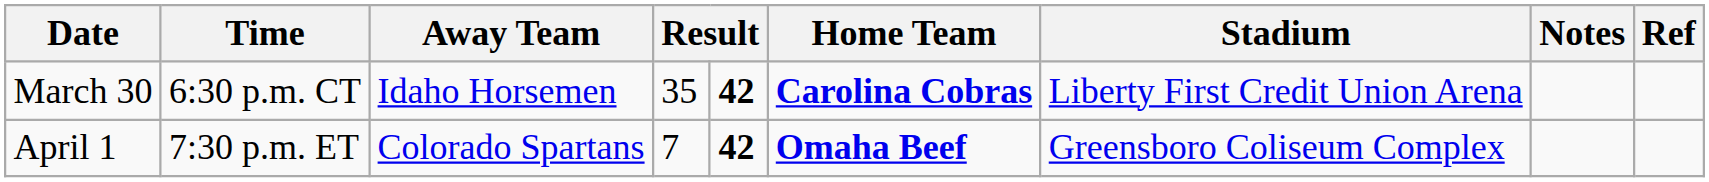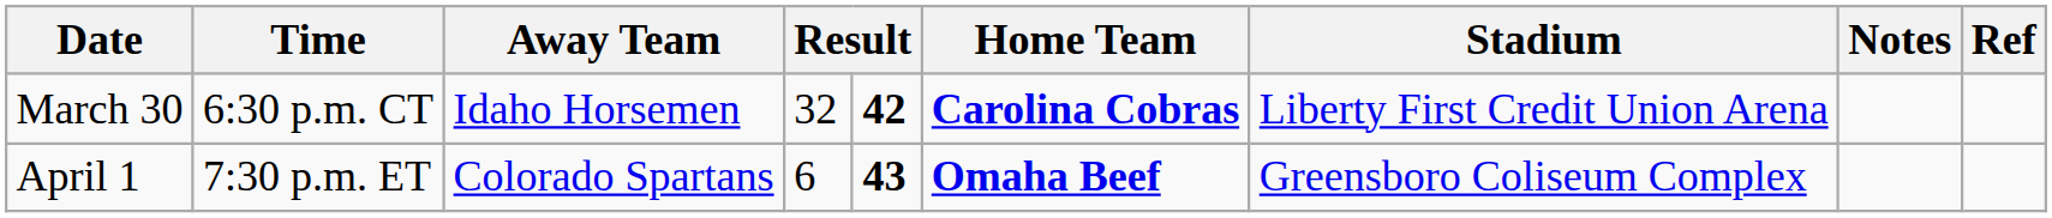March 30 | column 4: 35 -> 32
April 1 | column 4: 7 -> 6
April 1 | column 5: 42 -> 43
